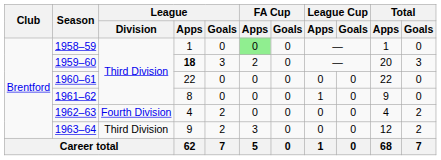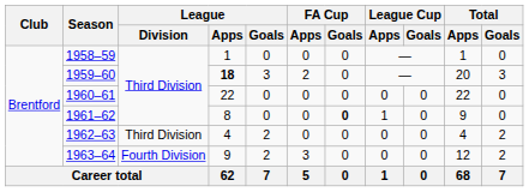1958–59 | FA Cup / Apps: lightgreen background -> no background
1961–62 | FA Cup / Goals: normal -> bold
1962–63 | League / Division: Fourth Division -> Third Division
1963–64 | League / Division: Third Division -> Fourth Division
